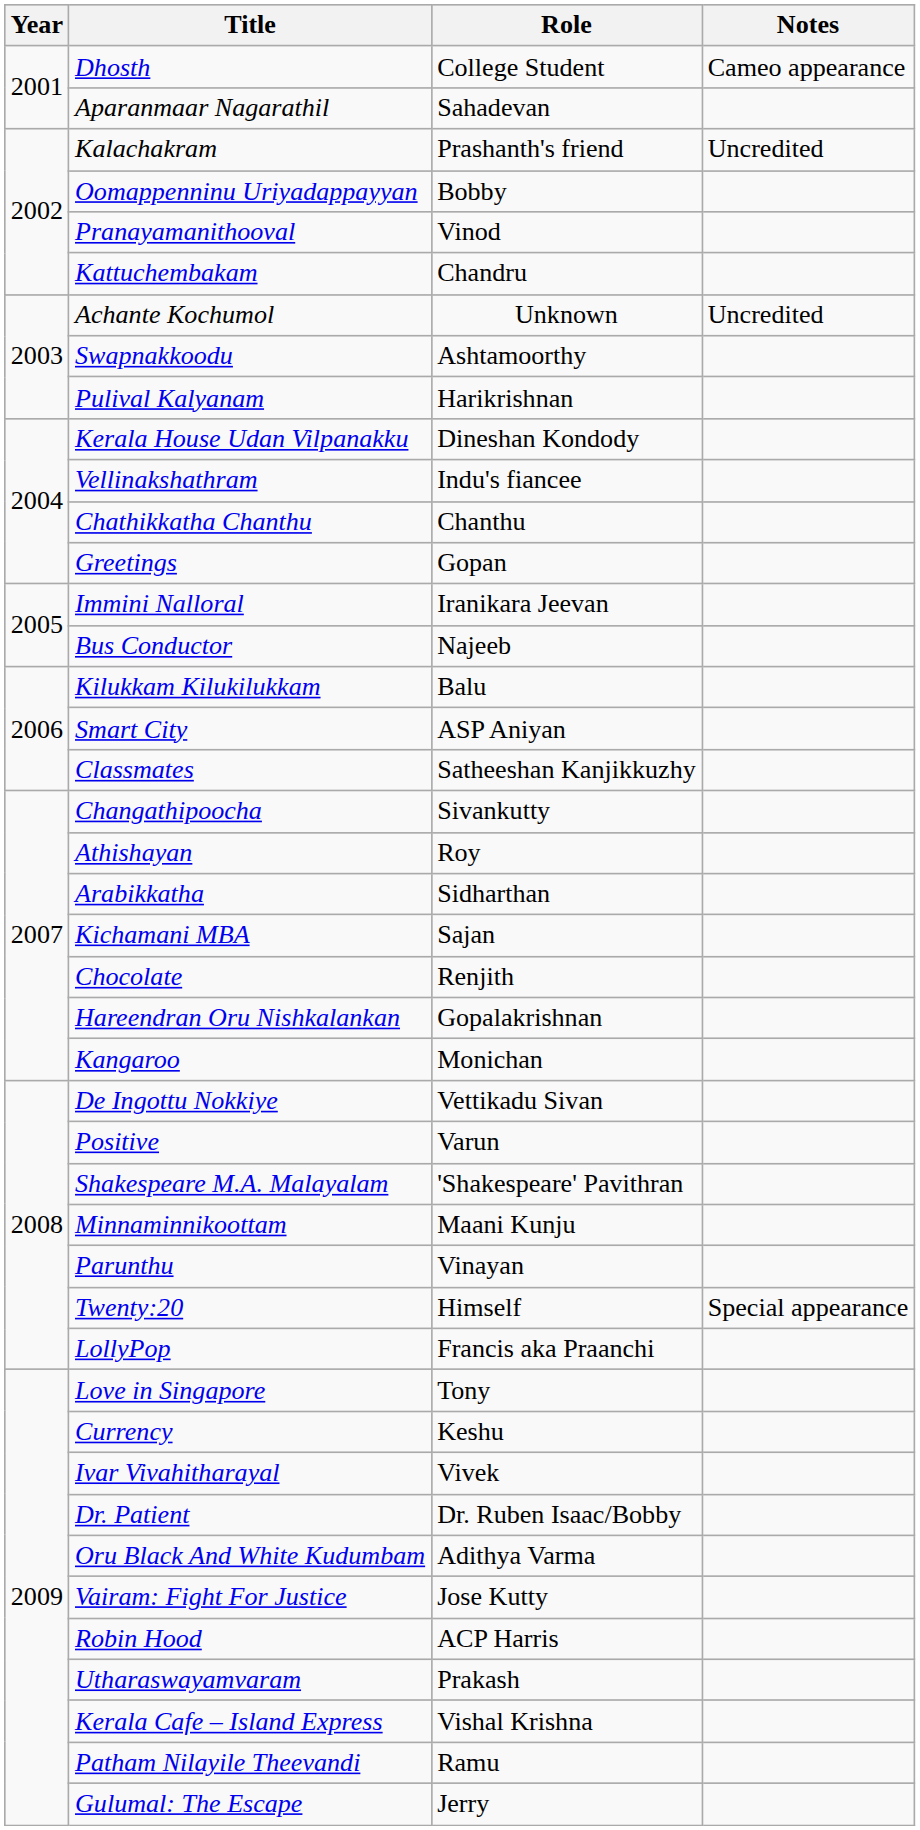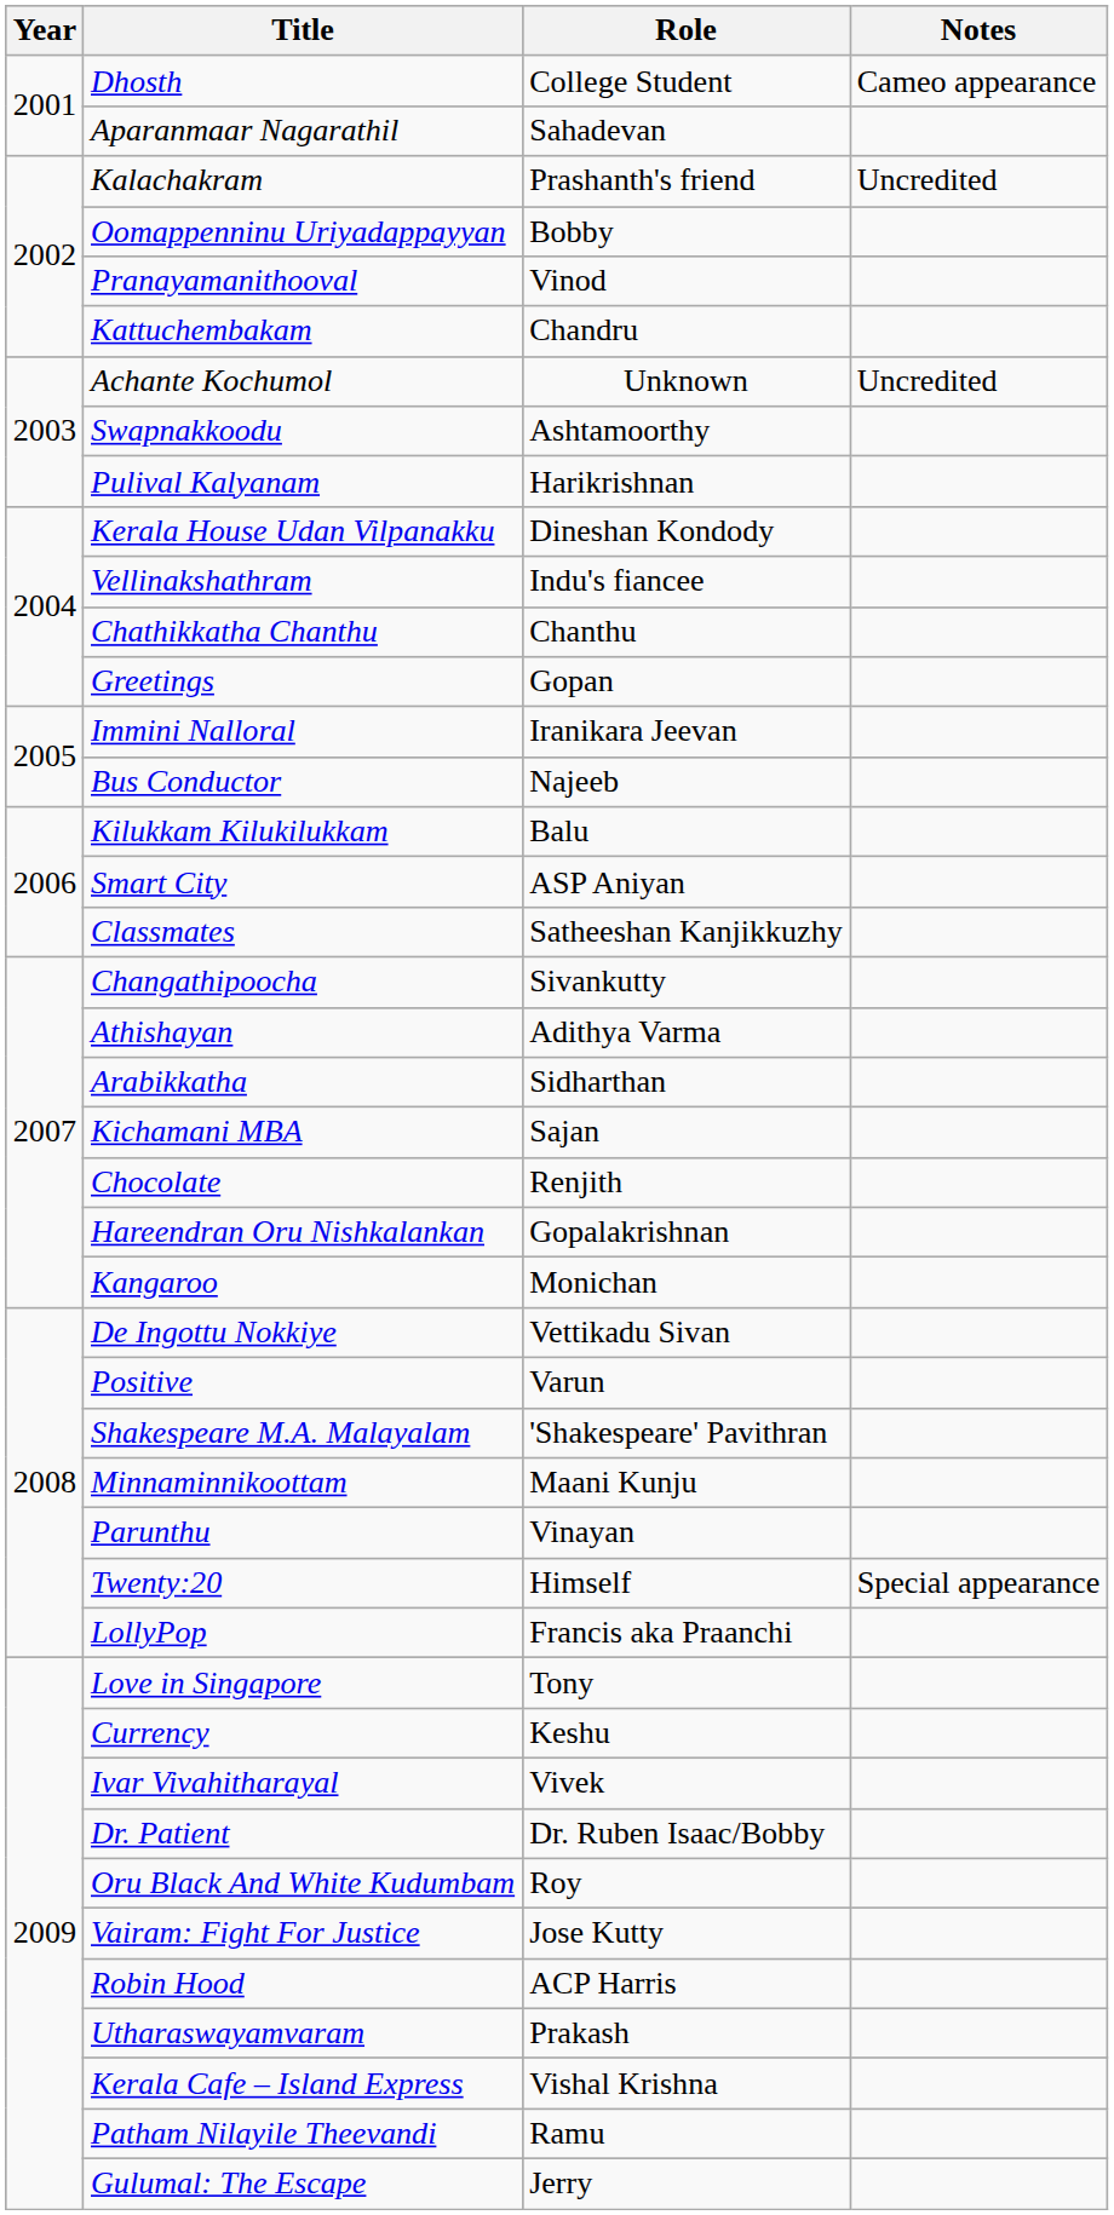Athishayan | Role: Roy -> Adithya Varma
Oru Black And White Kudumbam | Role: Adithya Varma -> Roy
